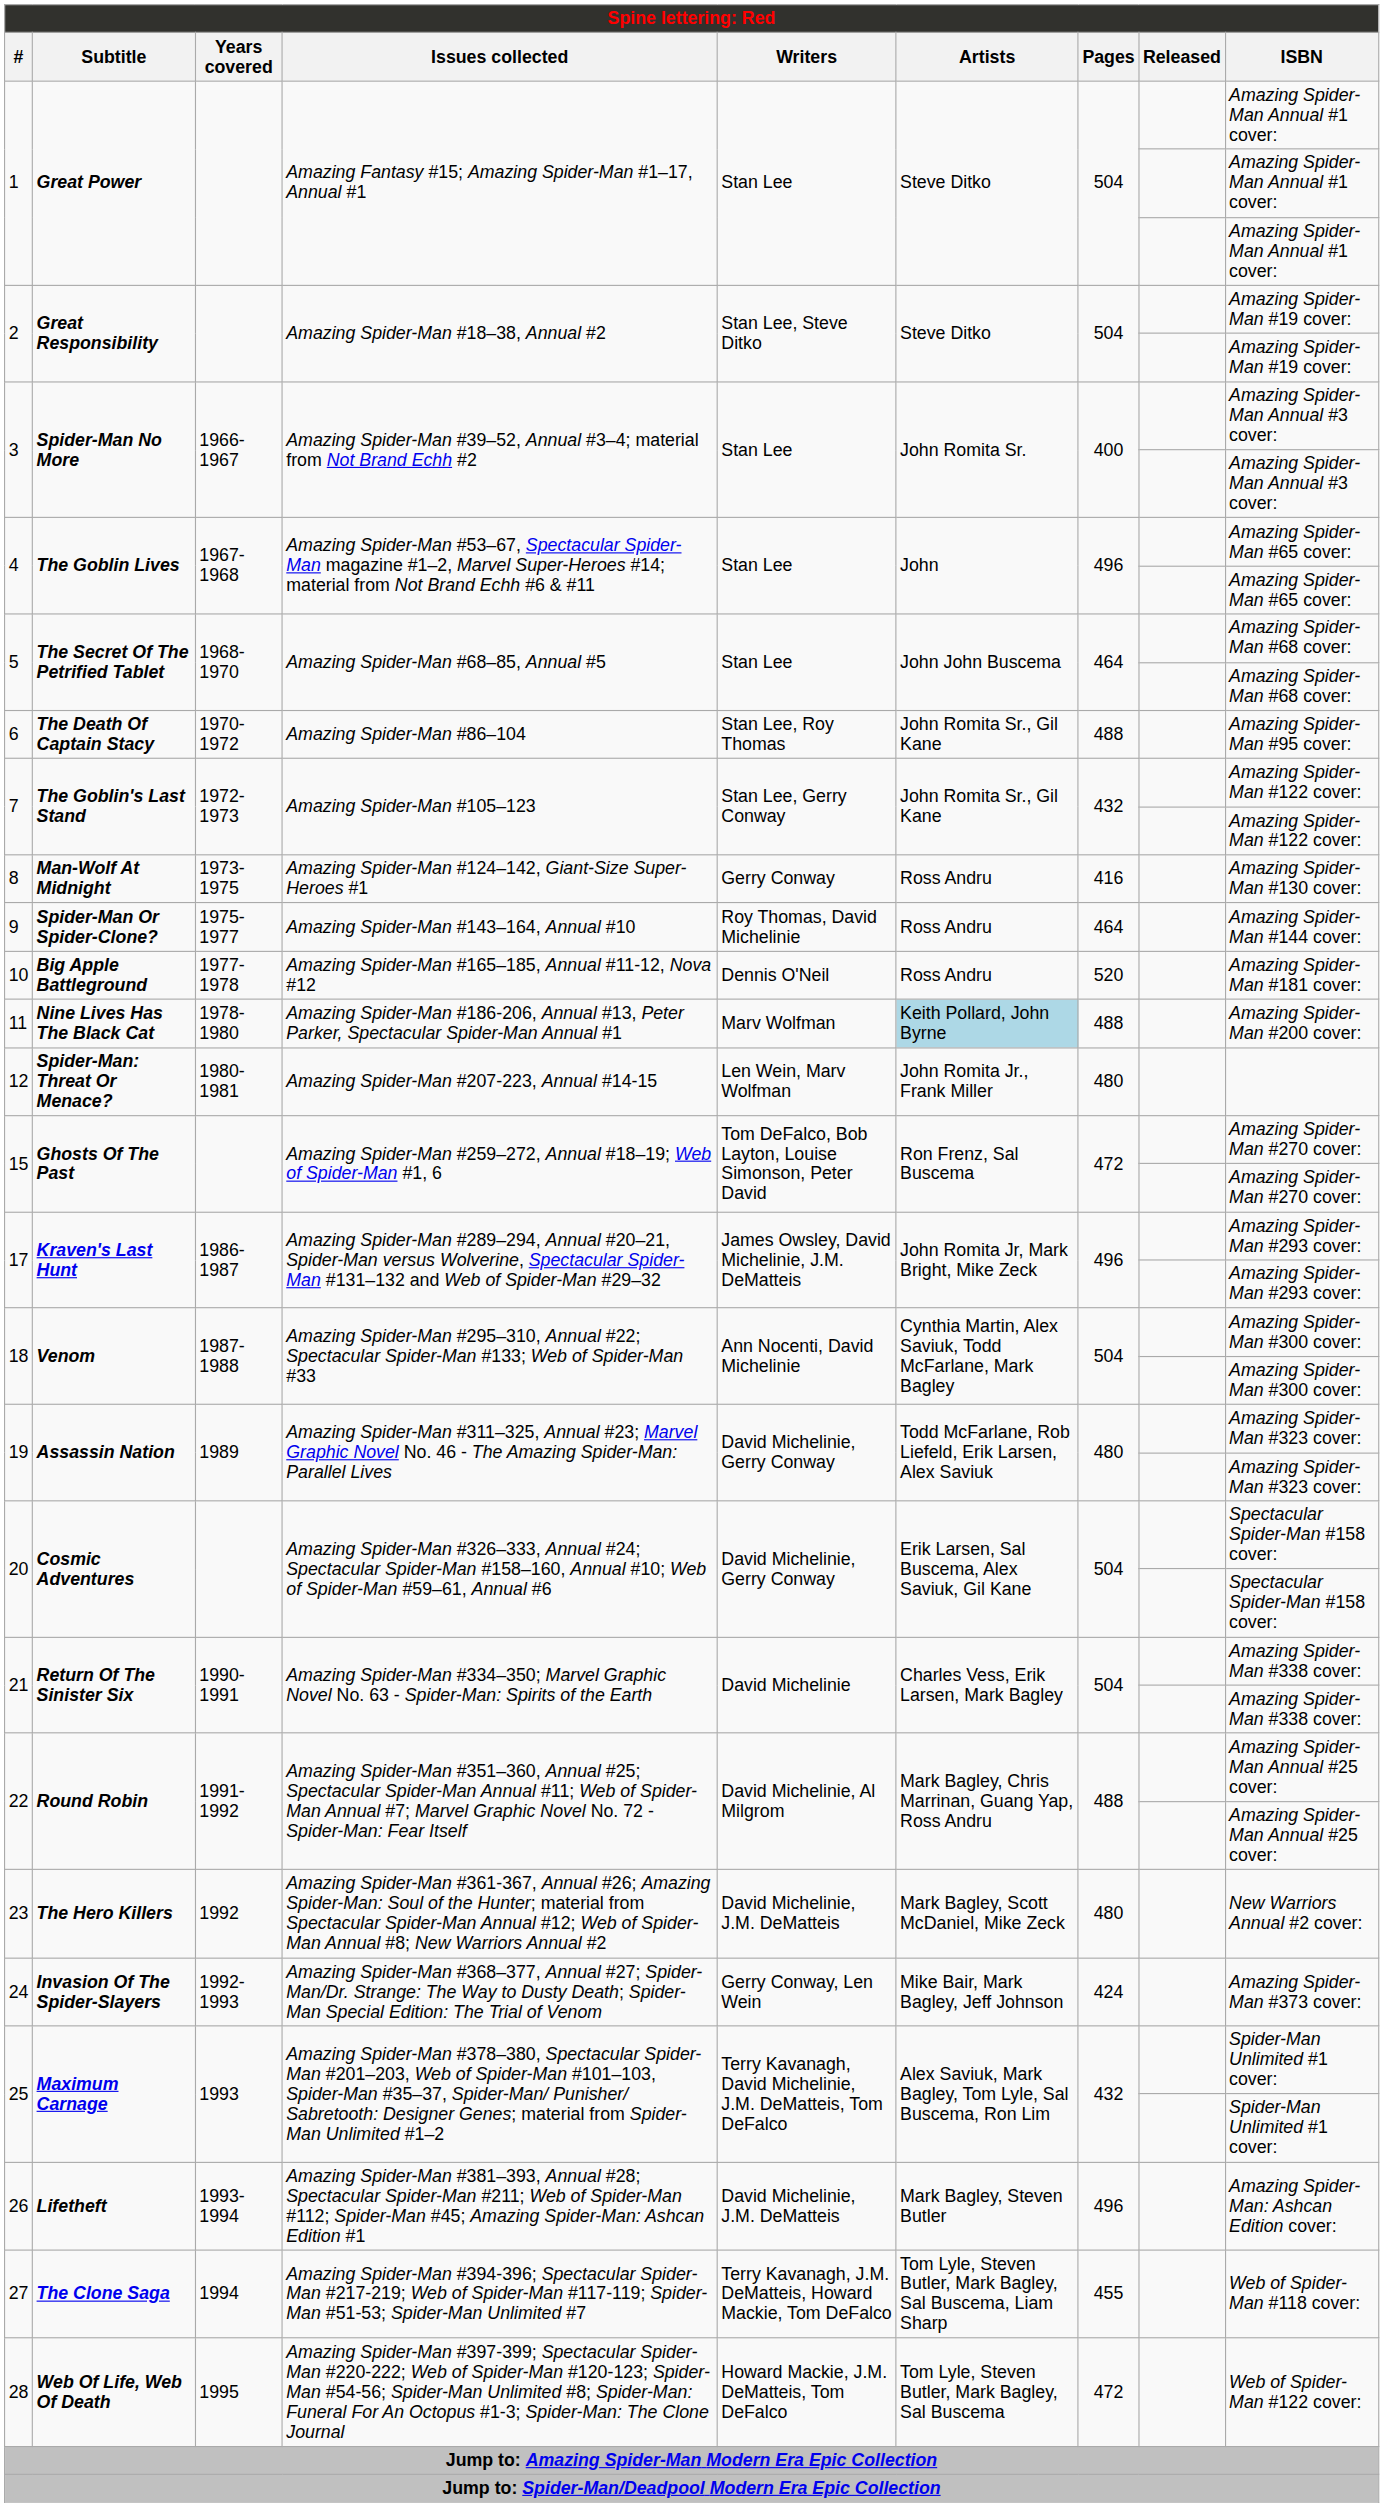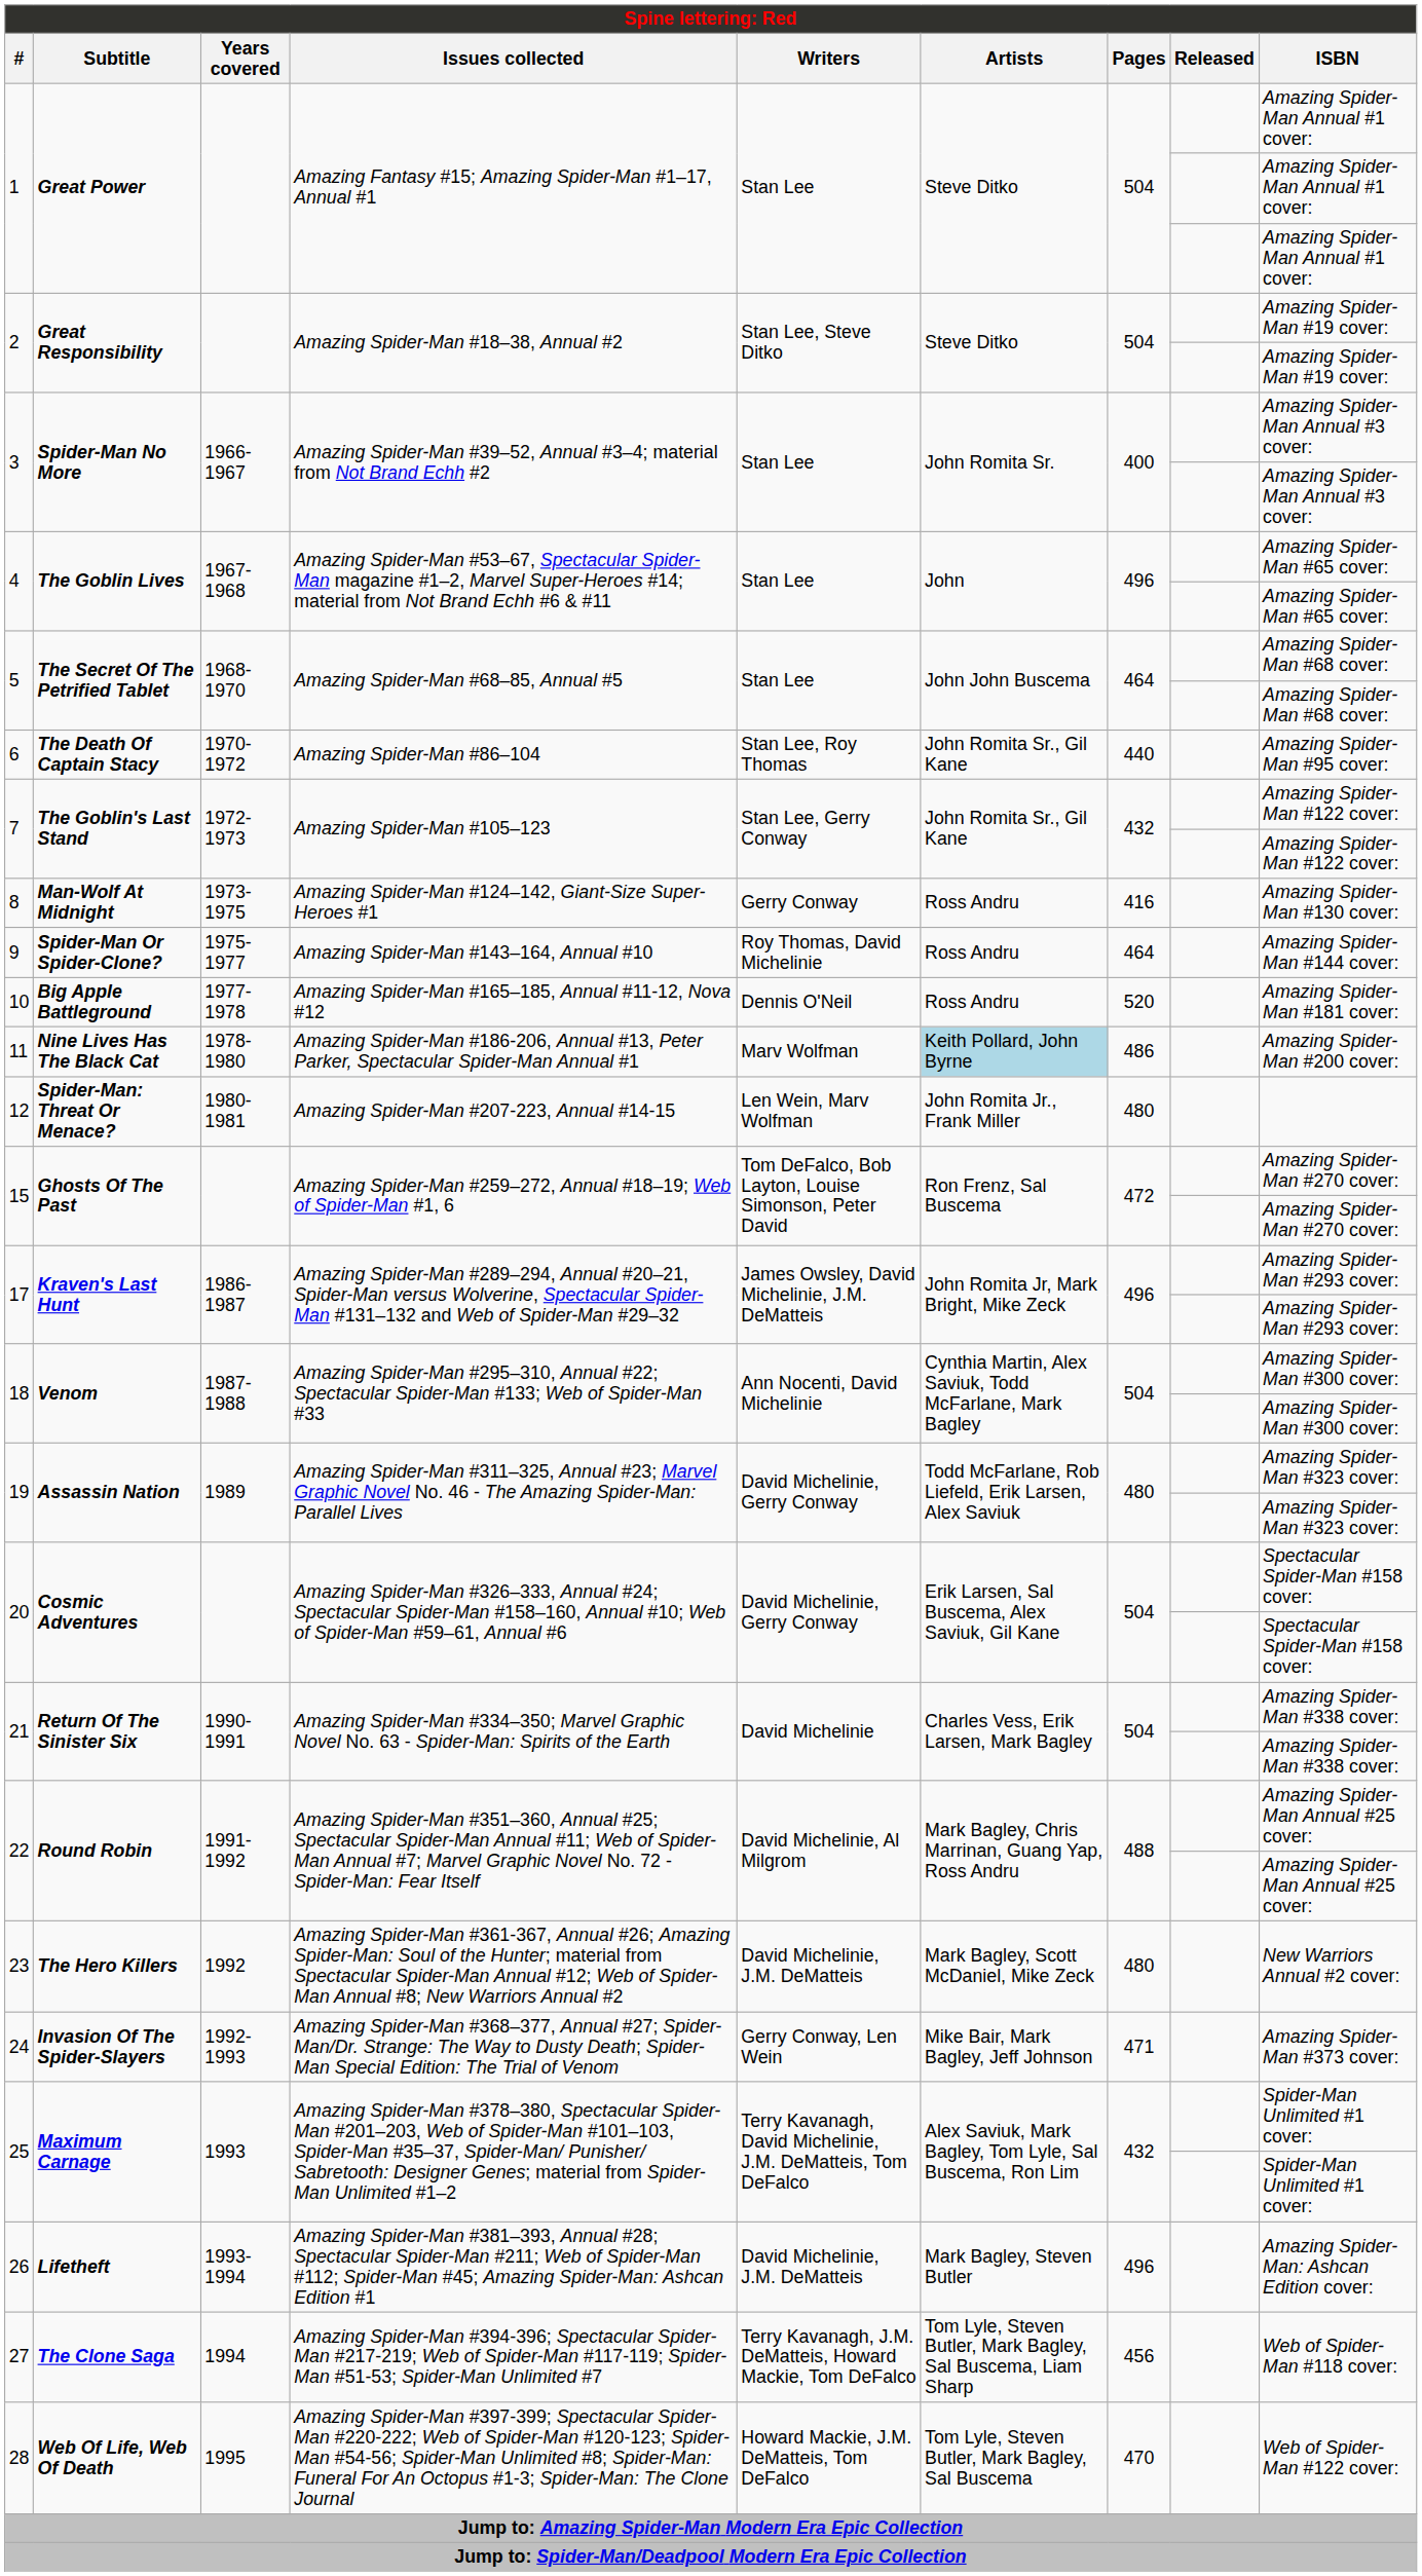6 | Pages: 488 -> 440
11 | Pages: 488 -> 486
24 | Pages: 424 -> 471
27 | Pages: 455 -> 456
28 | Pages: 472 -> 470
